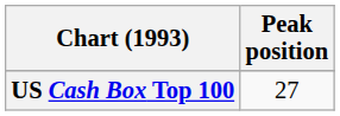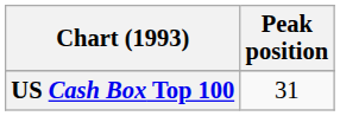US Cash Box Top 100 | Peak position: 27 -> 31
